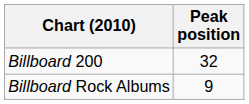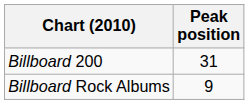Billboard 200 | Peak position: 32 -> 31
